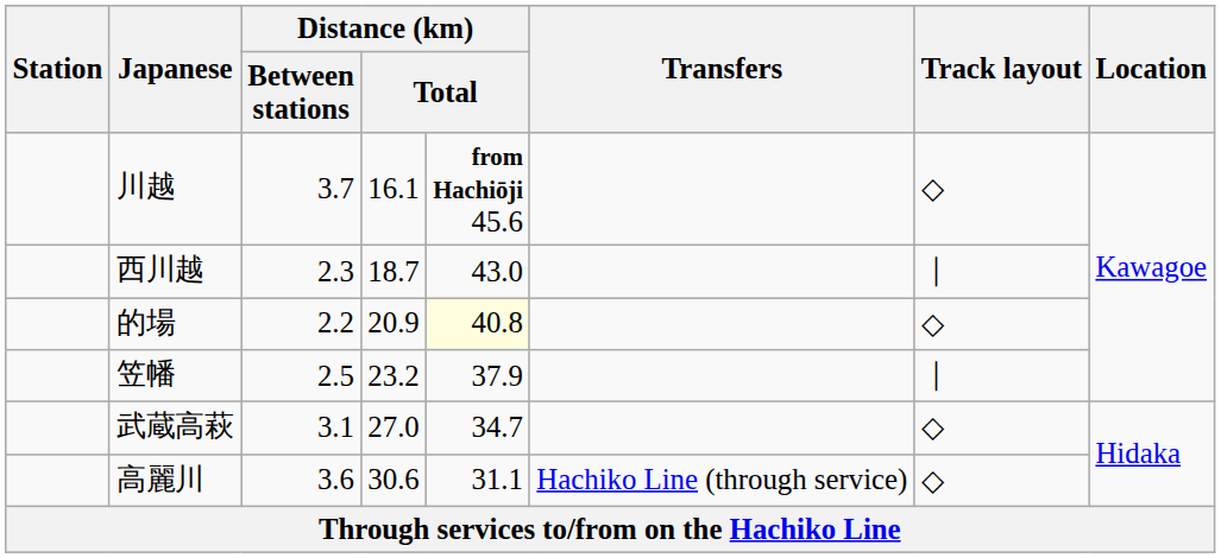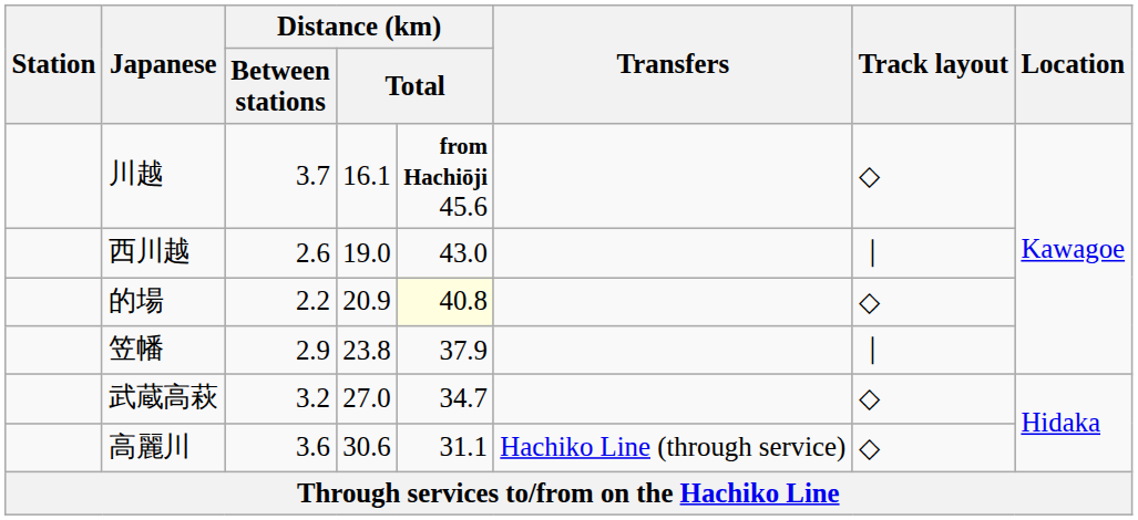西川越 | Distance (km) / Between stations: 2.3 -> 2.6
西川越 | column 4: 18.7 -> 19.0
笠幡 | Distance (km) / Between stations: 2.5 -> 2.9
笠幡 | column 4: 23.2 -> 23.8
武蔵高萩 | Distance (km) / Between stations: 3.1 -> 3.2
